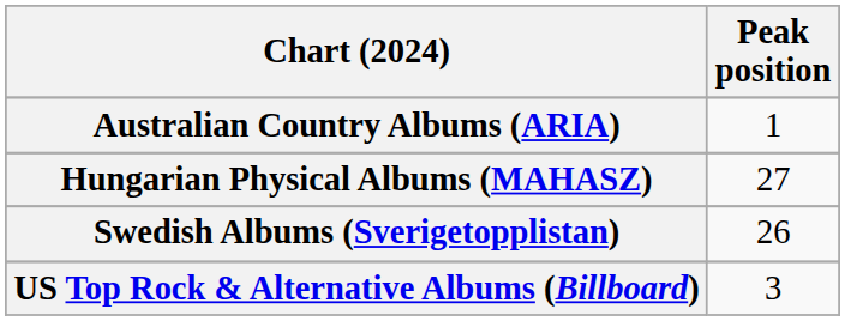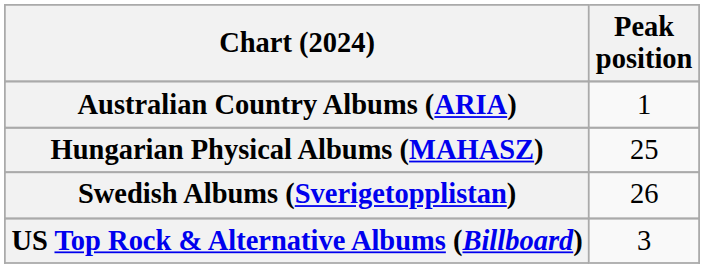Hungarian Physical Albums (MAHASZ) | Peak position: 27 -> 25
